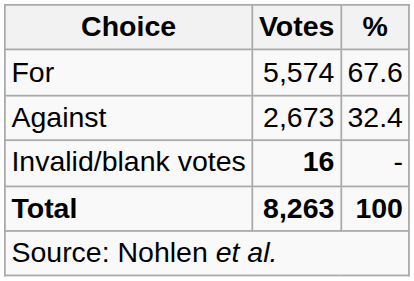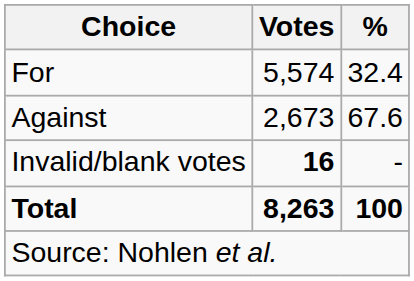For | %: 67.6 -> 32.4
Against | %: 32.4 -> 67.6
